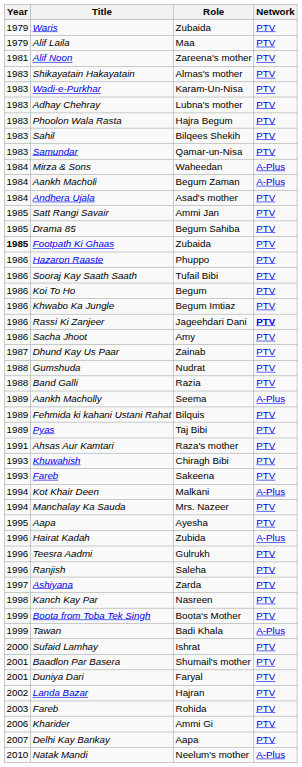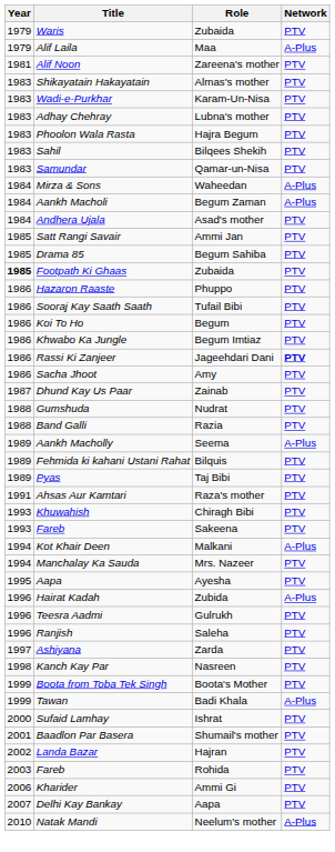Alif Laila | Network: PTV -> A-Plus
- row: 2001 | Duniya Dari | Faryal | PTV
